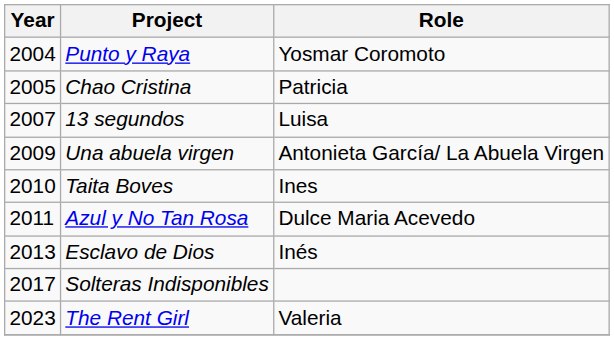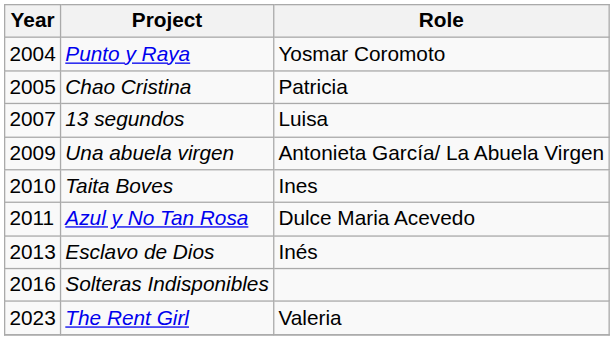Solteras Indisponibles | Year: 2017 -> 2016
